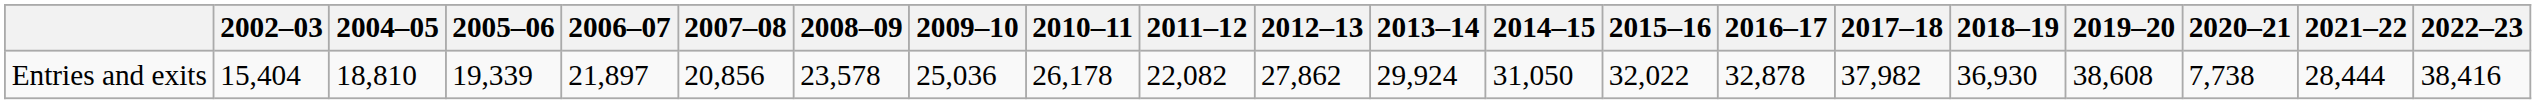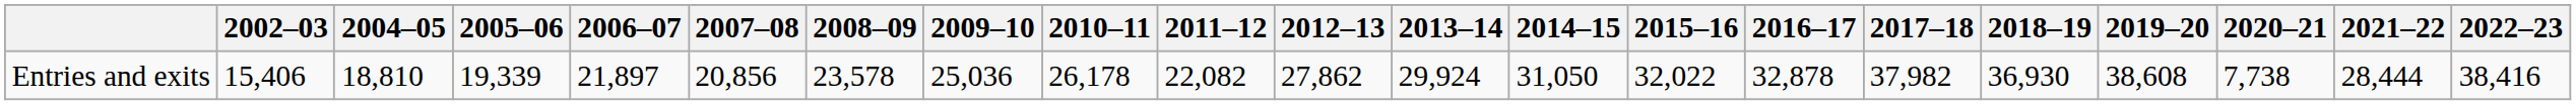Entries and exits | 2002–03: 15,404 -> 15,406
